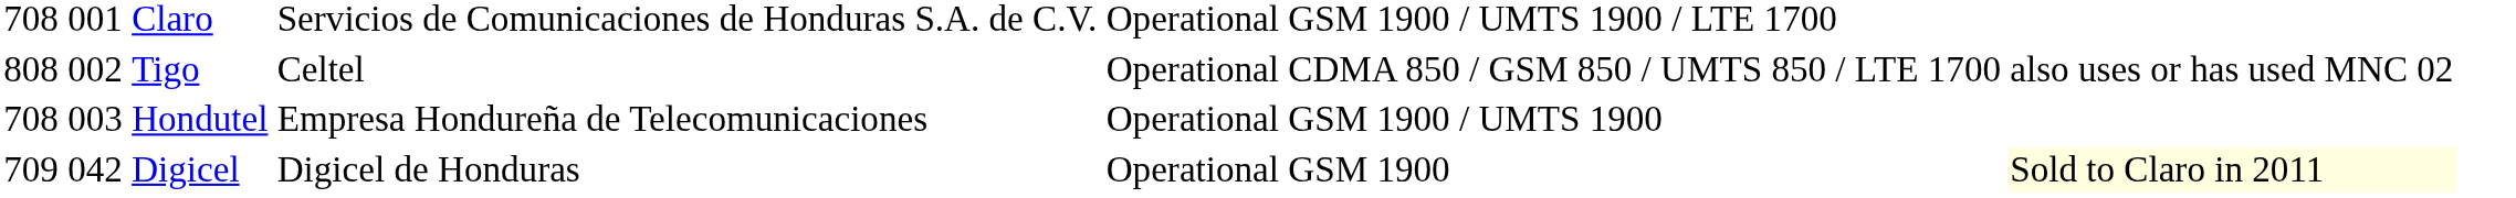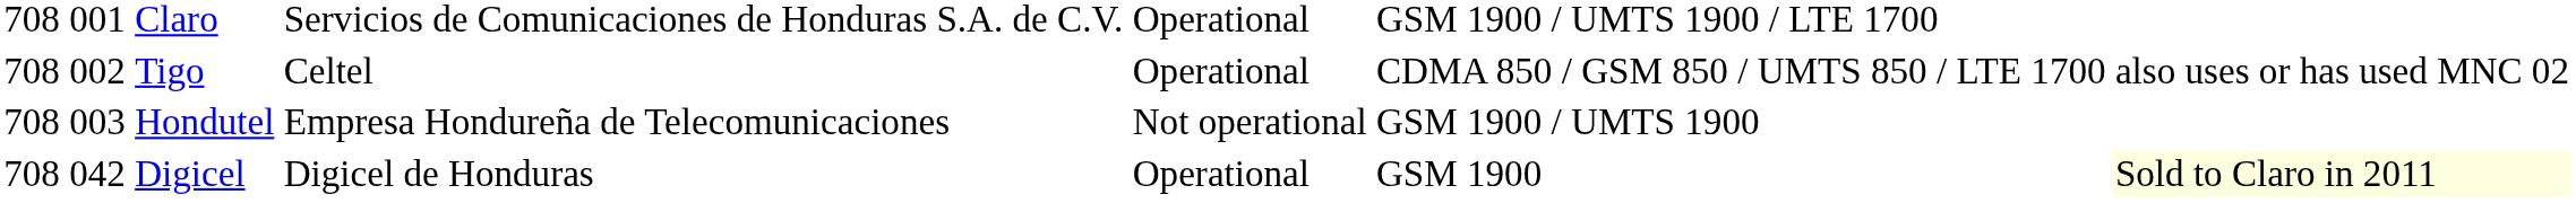Tigo | column 1: 808 -> 708
Hondutel | column 5: Operational -> Not operational
Digicel | column 1: 709 -> 708
